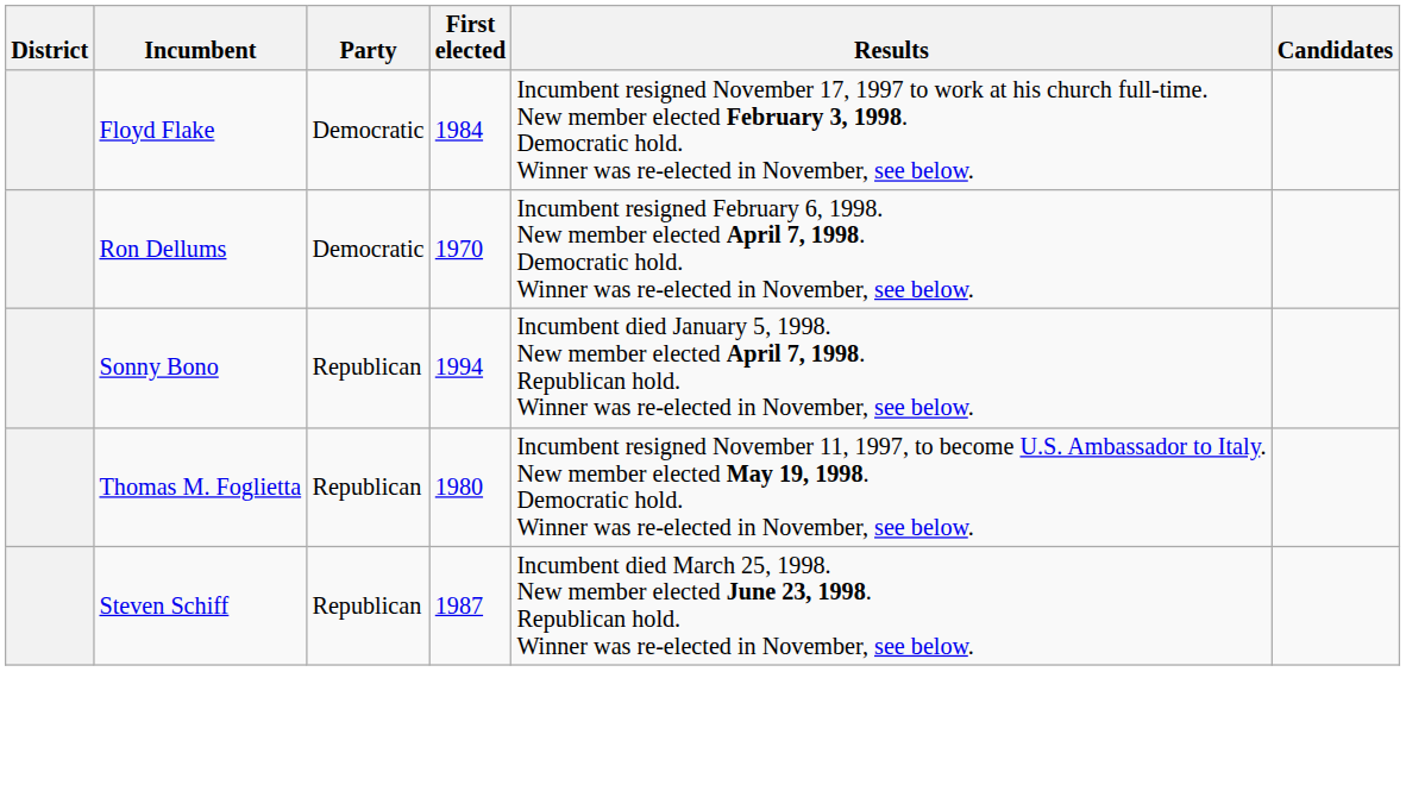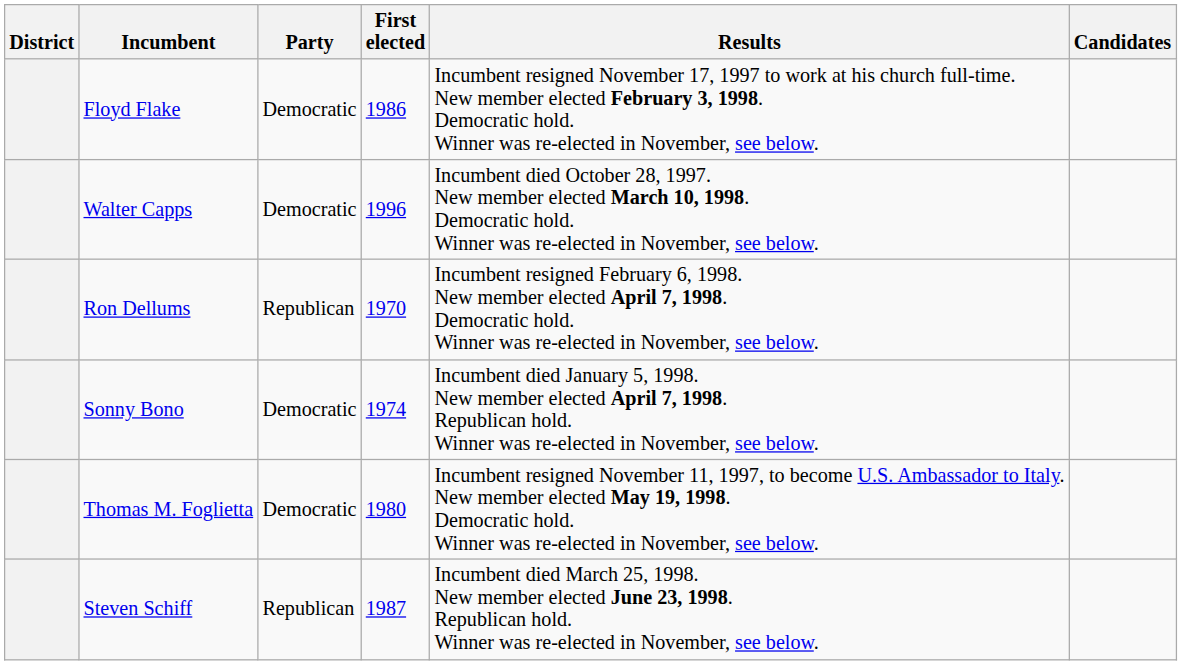Floyd Flake | First elected: 1984 -> 1986
+ row: Walter Capps | Democratic | 1996 | Incumbent died October 28, 1997. New member elected March 10, 1998. Democratic hold. Winner was re-elected in November, see below.
Ron Dellums | Party: Democratic -> Republican
Sonny Bono | Party: Republican -> Democratic
Sonny Bono | First elected: 1994 -> 1974
Thomas M. Foglietta | Party: Republican -> Democratic
